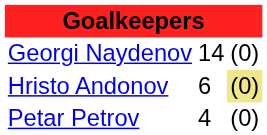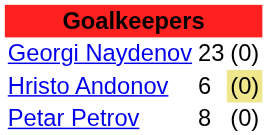Georgi Naydenov | column 2: 14 -> 23
Petar Petrov | column 2: 4 -> 8
